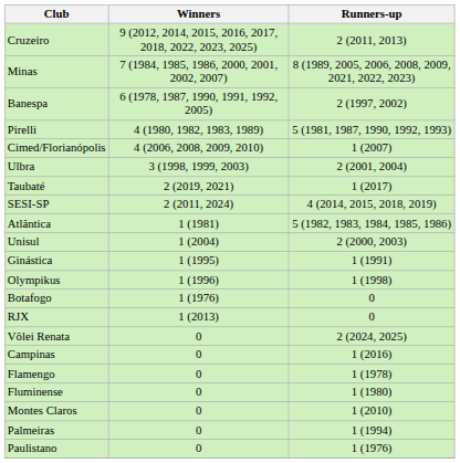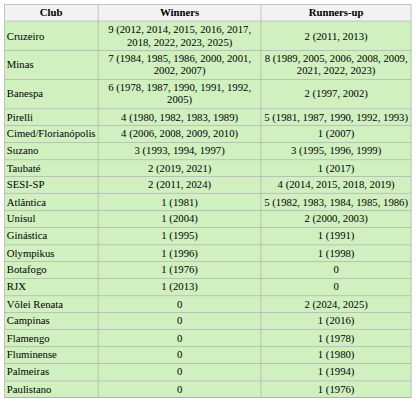+ row: Suzano | 3 (1993, 1994, 1997) | 3 (1995, 1996, 1999)
- row: Ulbra | 3 (1998, 1999, 2003) | 2 (2001, 2004)
- row: Montes Claros | 0 | 1 (2010)
